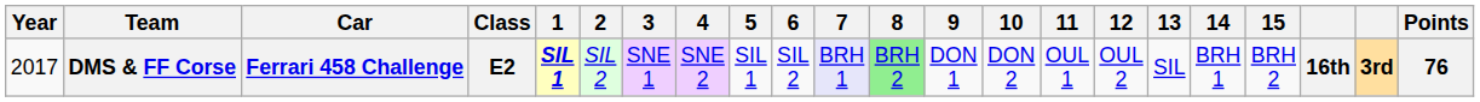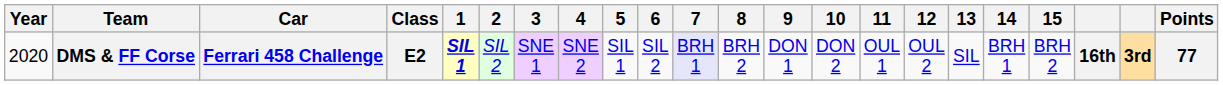DMS & FF Corse | Year: 2017 -> 2020
DMS & FF Corse | 8: lightgreen background -> no background
DMS & FF Corse | Points: 76 -> 77
